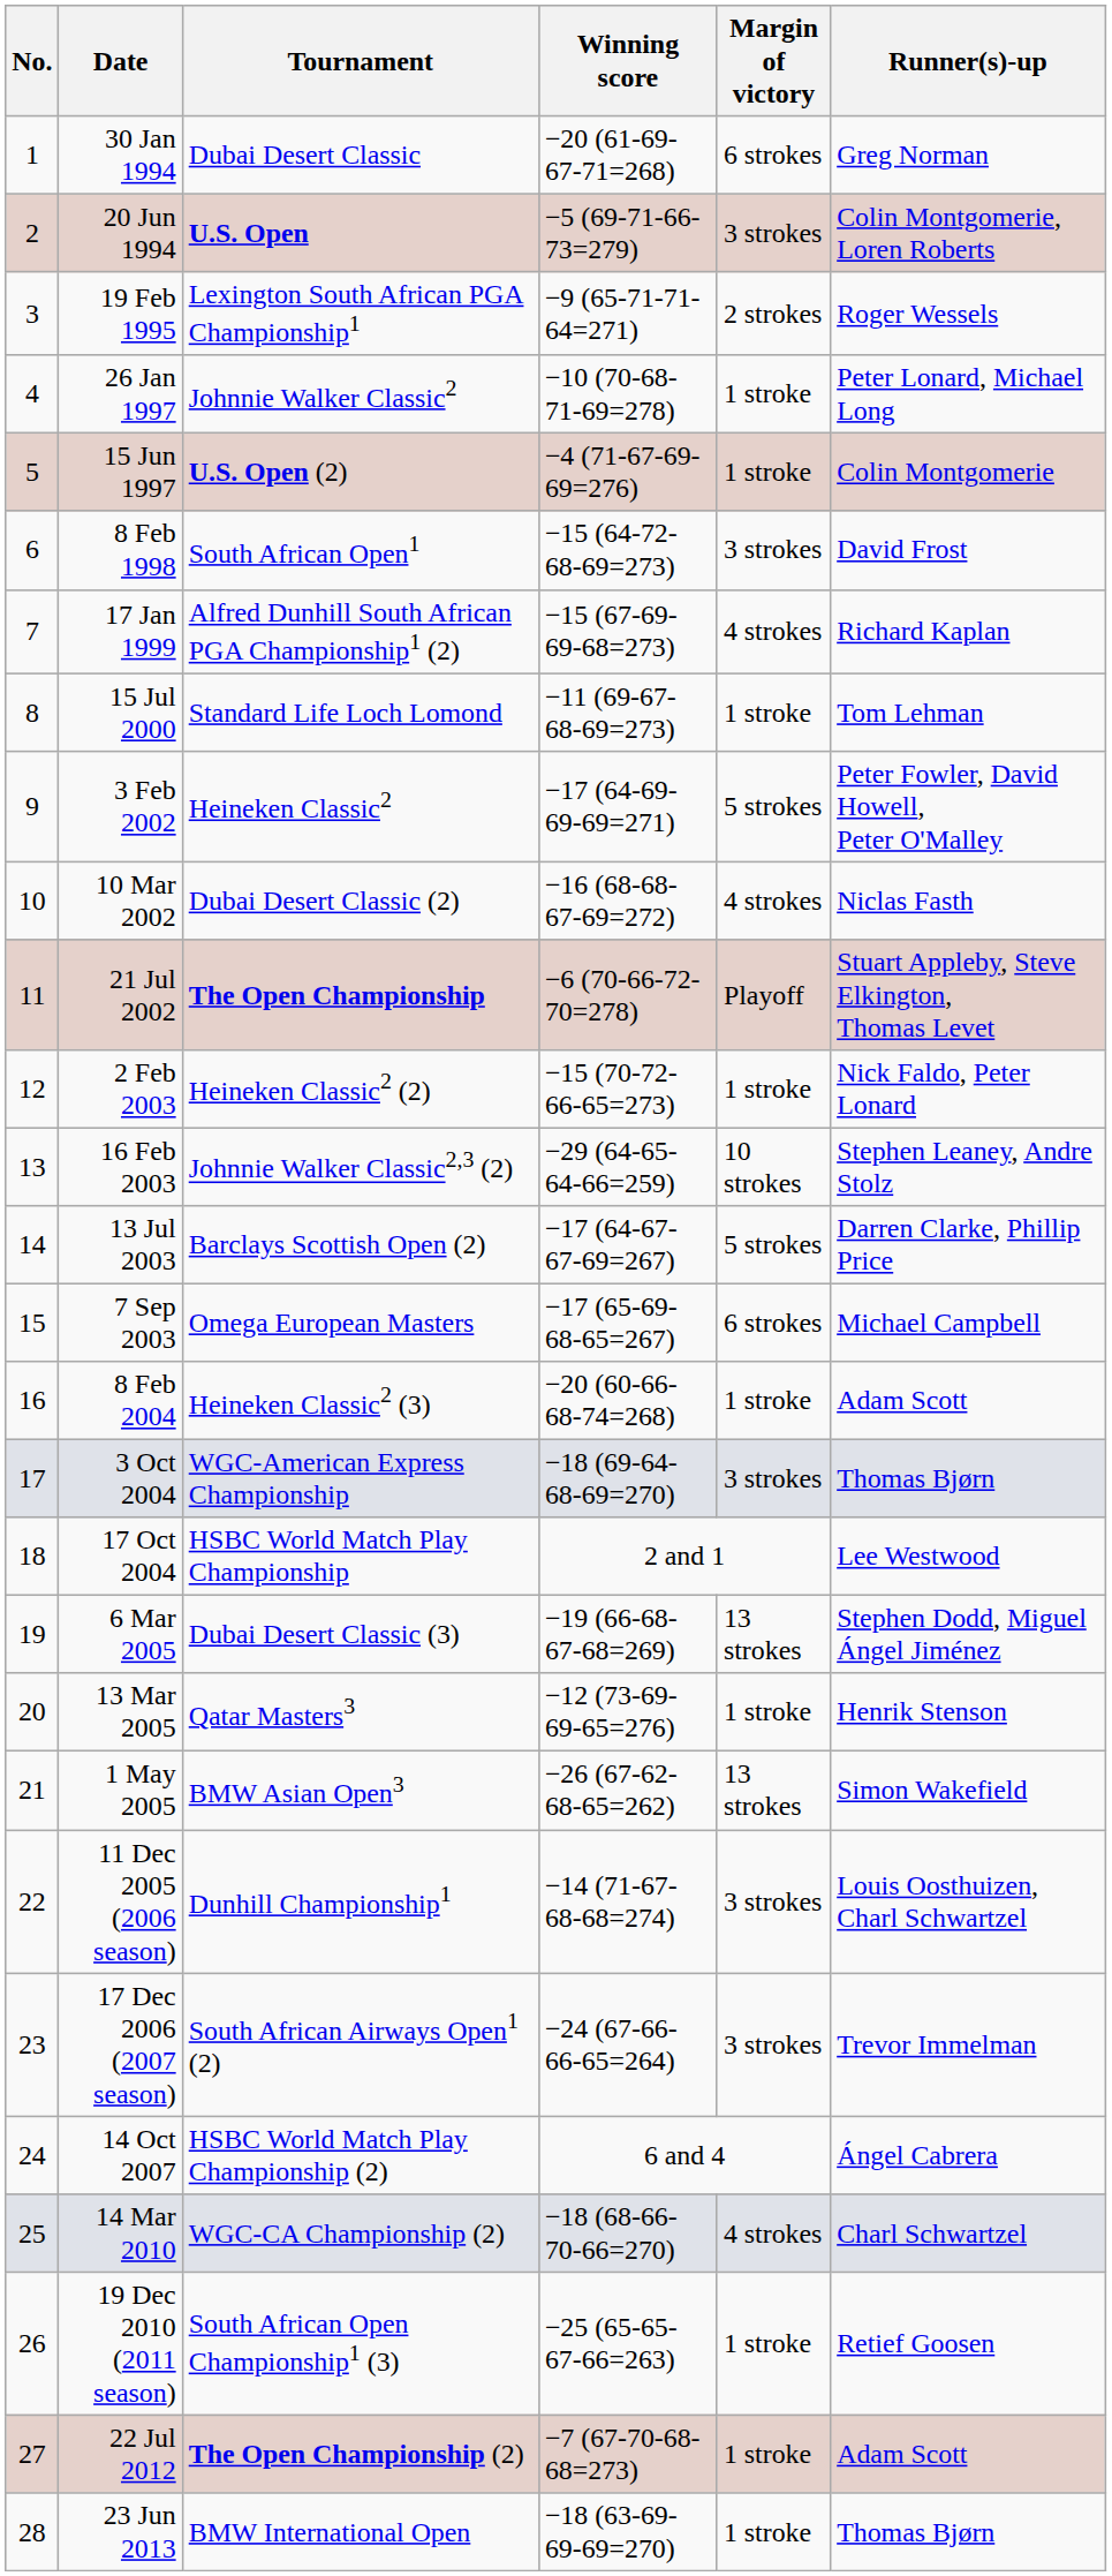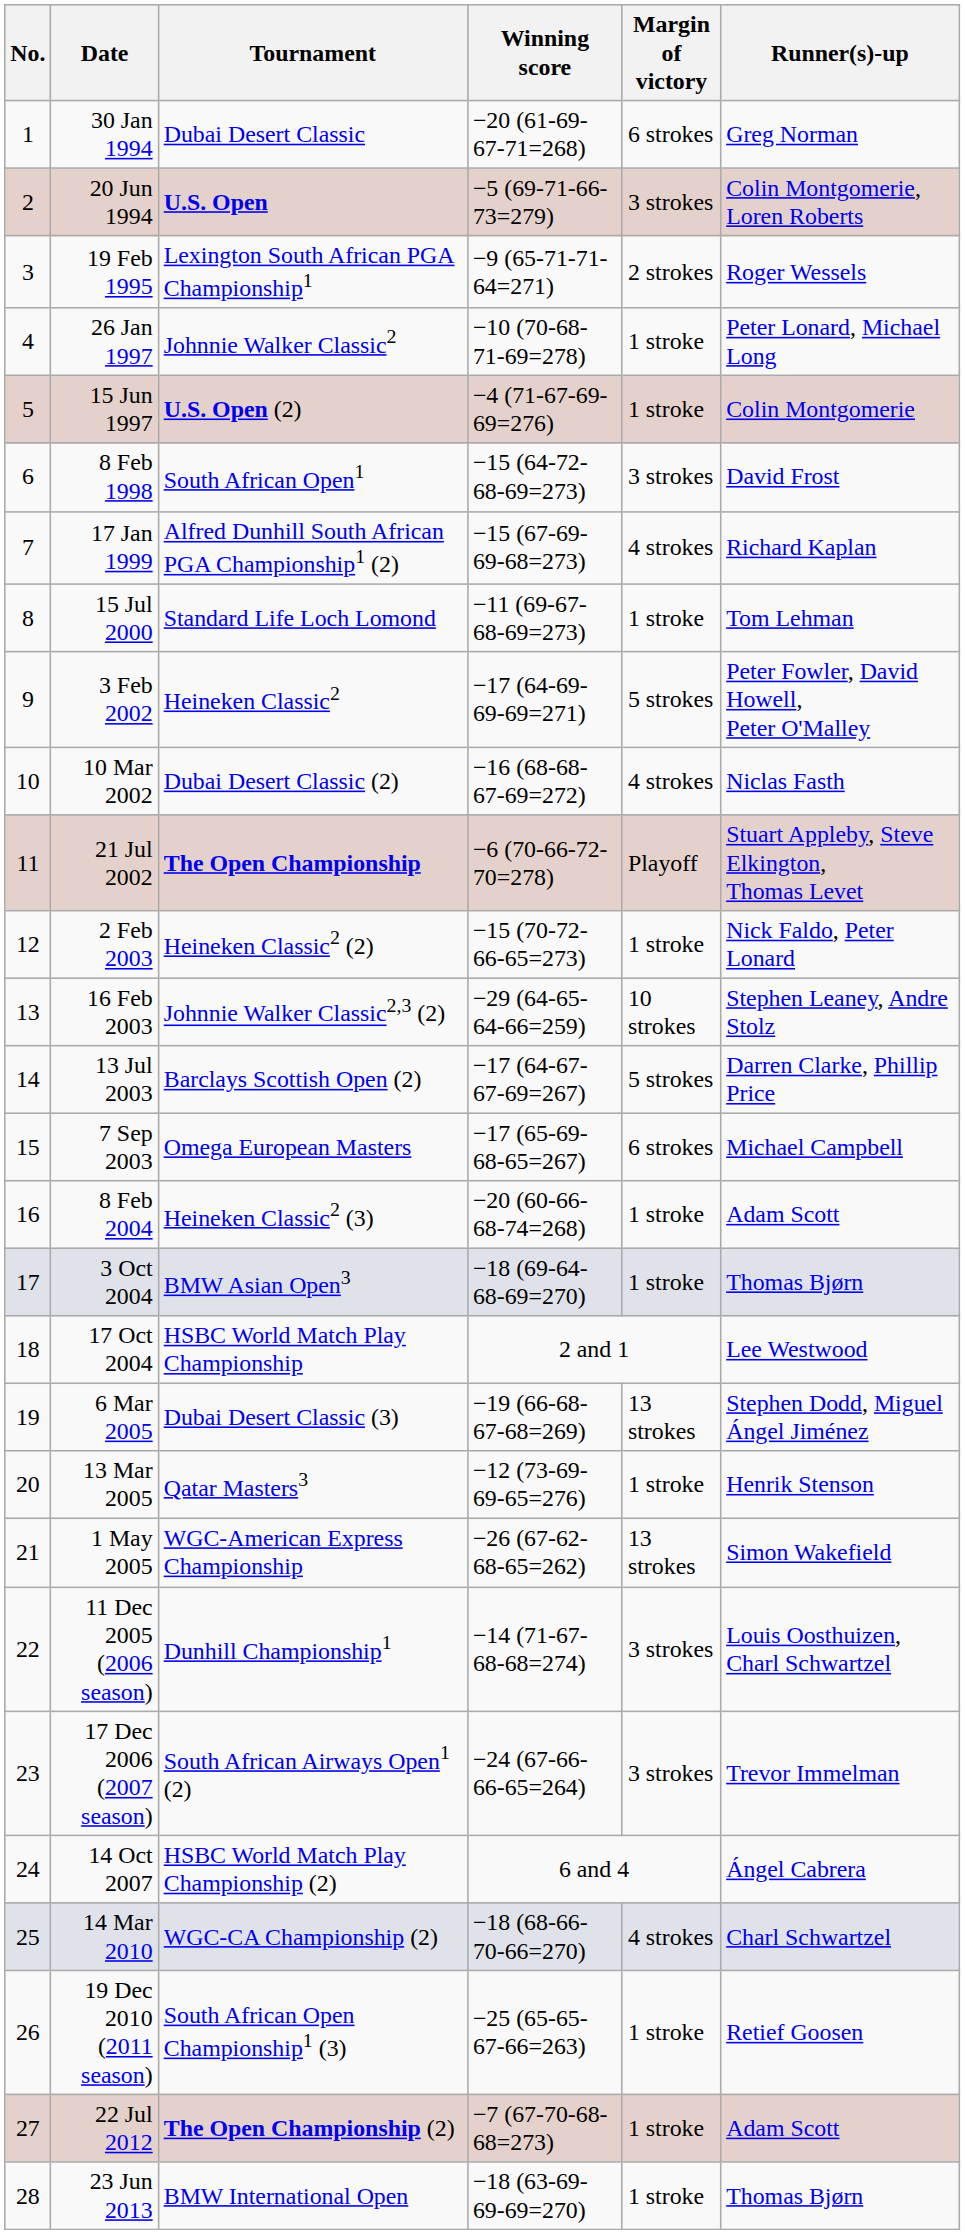3 Oct 2004 | Tournament: WGC-American Express Championship -> BMW Asian Open3
3 Oct 2004 | Margin of victory: 3 strokes -> 1 stroke
1 May 2005 | Tournament: BMW Asian Open3 -> WGC-American Express Championship
